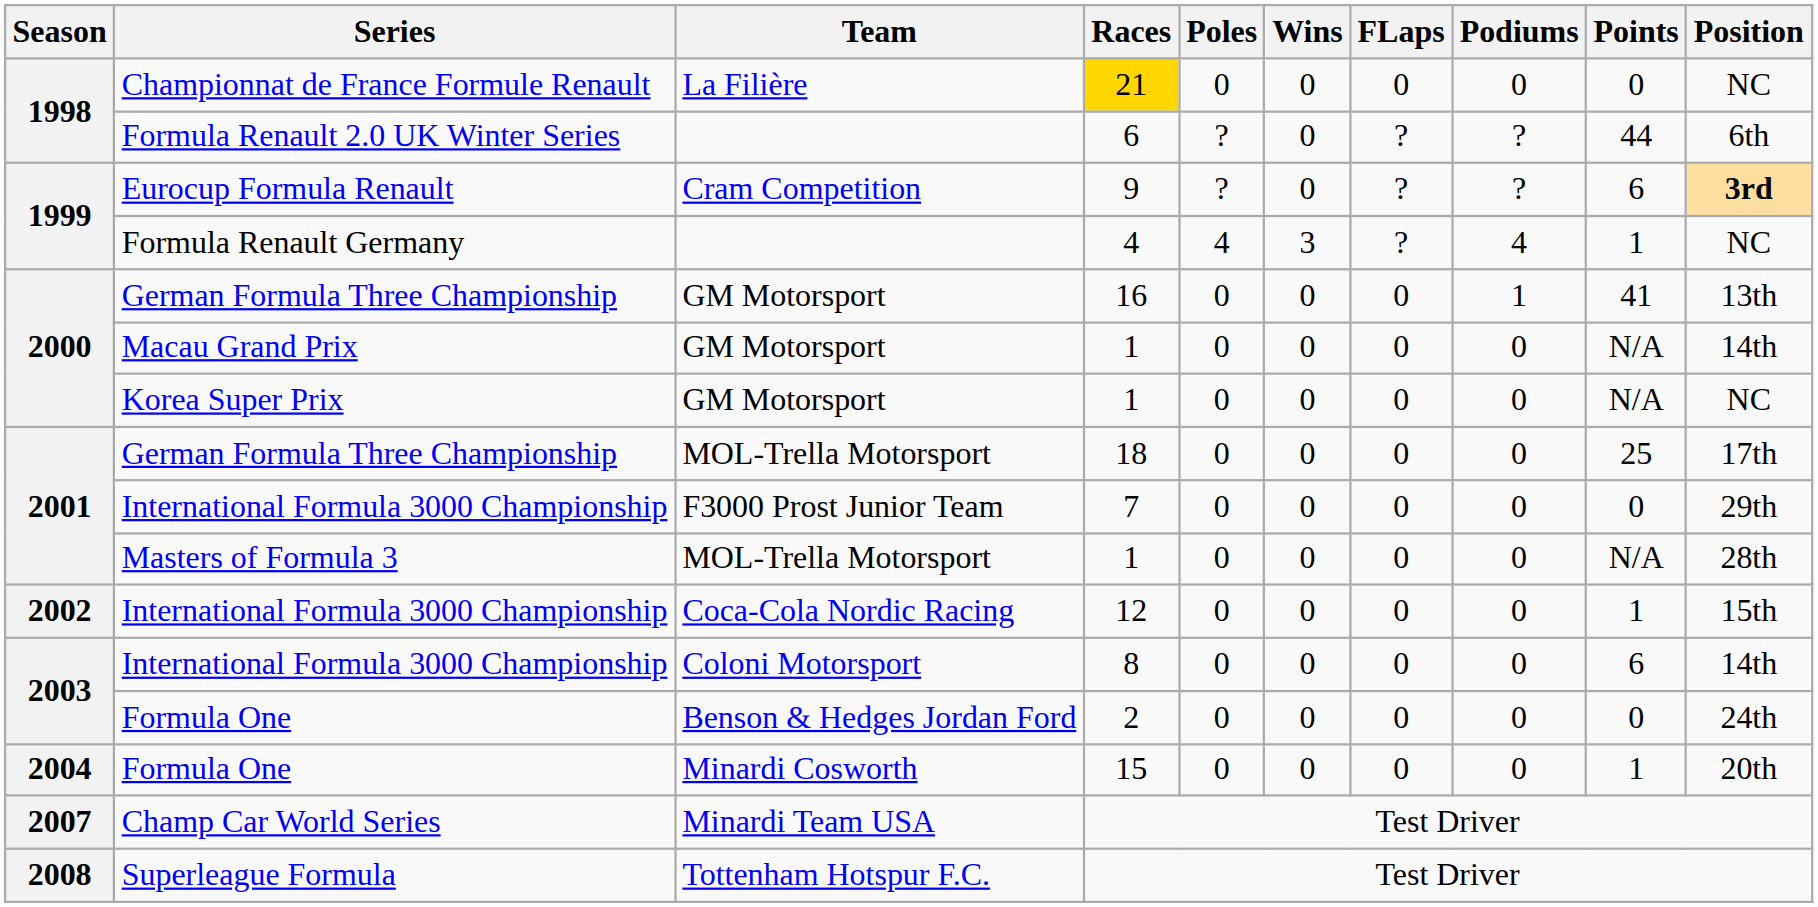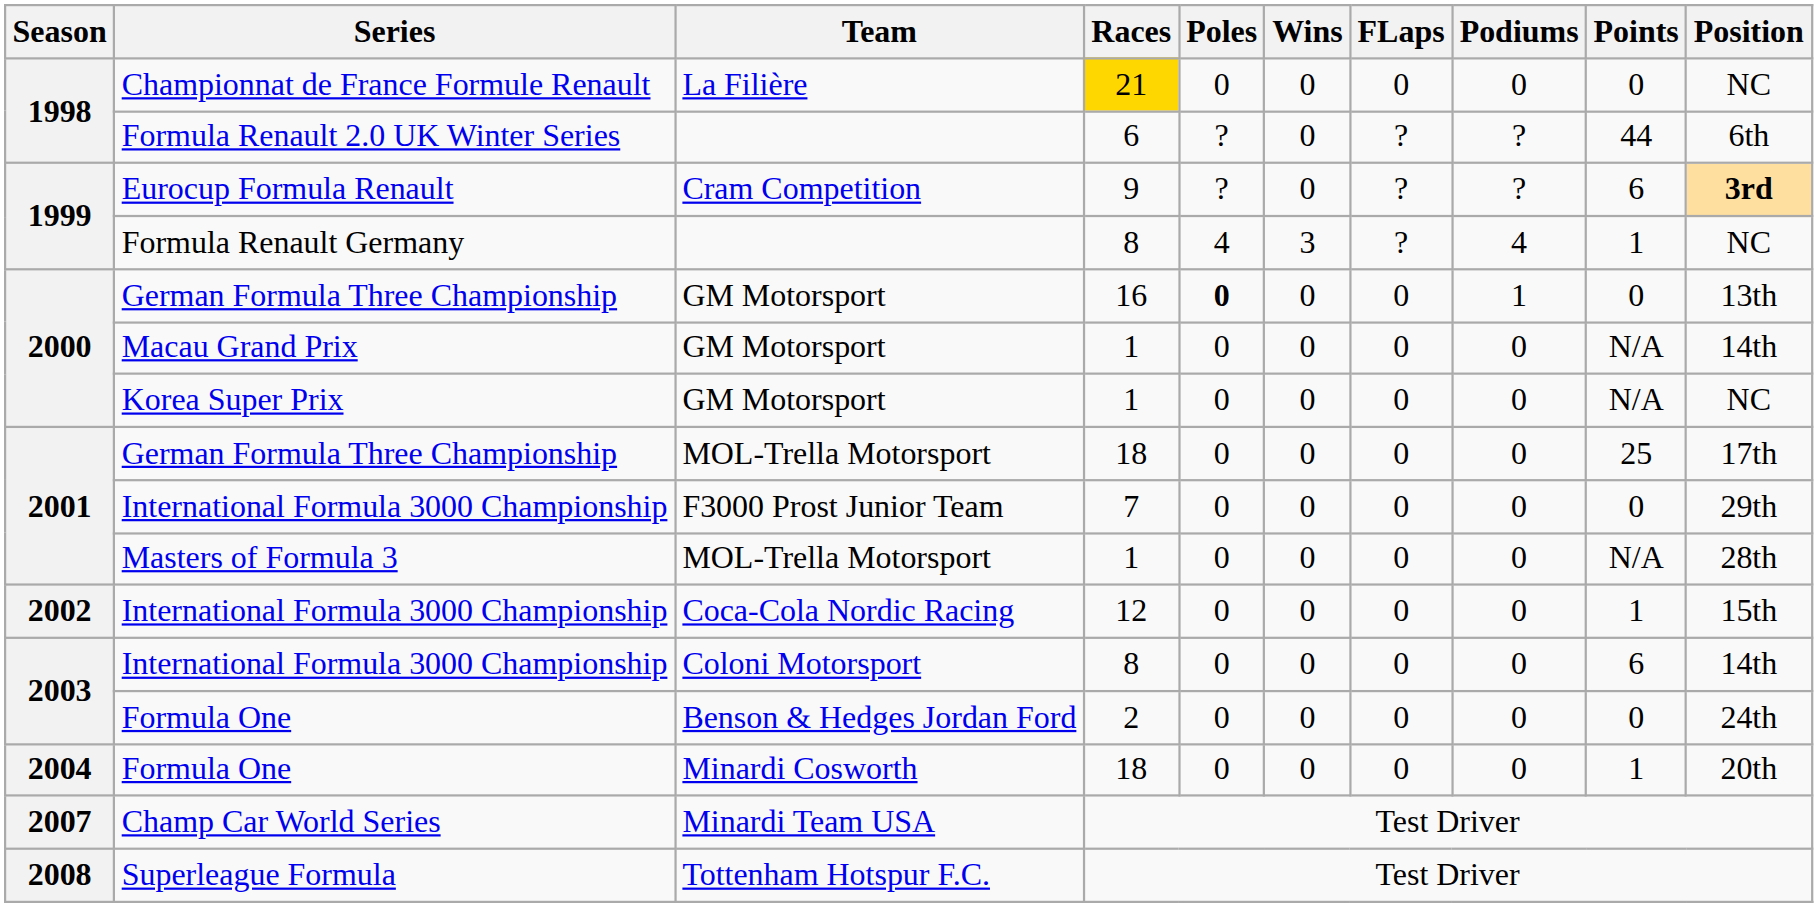Formula Renault Germany | Races: 4 -> 8
German Formula Three Championship / GM Motorsport | Poles: normal -> bold
German Formula Three Championship / GM Motorsport | Points: 41 -> 0
Formula One / Minardi Cosworth | Races: 15 -> 18
